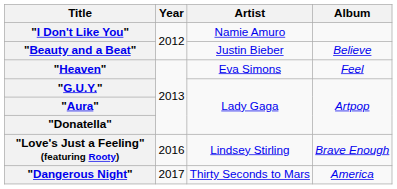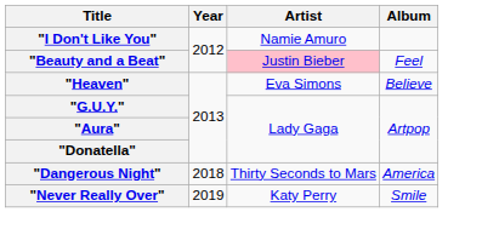"Beauty and a Beat" | Artist: no background -> pink background
"Beauty and a Beat" | Album: Believe -> Feel
"Heaven" | Album: Feel -> Believe
- row: "Love's Just a Feeling" (featuring Rooty) | 2016 | Lindsey Stirling | Brave Enough
"Dangerous Night" | Year: 2017 -> 2018
+ row: "Never Really Over" | 2019 | Katy Perry | Smile
